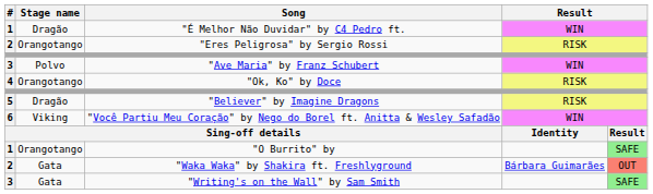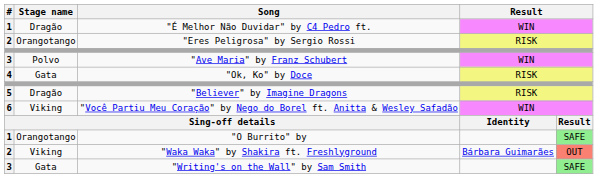"Ok, Ko" by Doce | Stage name: Orangotango -> Gata
"Waka Waka" by Shakira ft. Freshlyground | Stage name: Gata -> Viking
